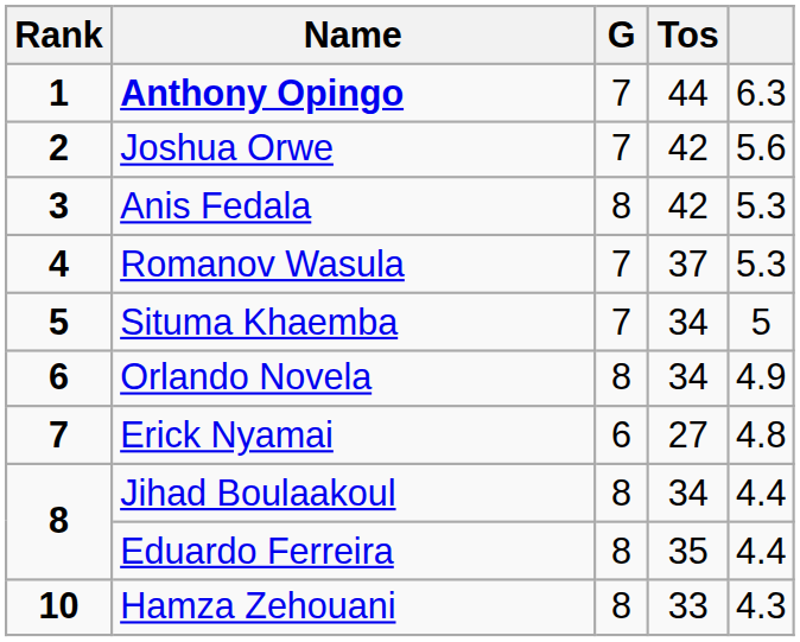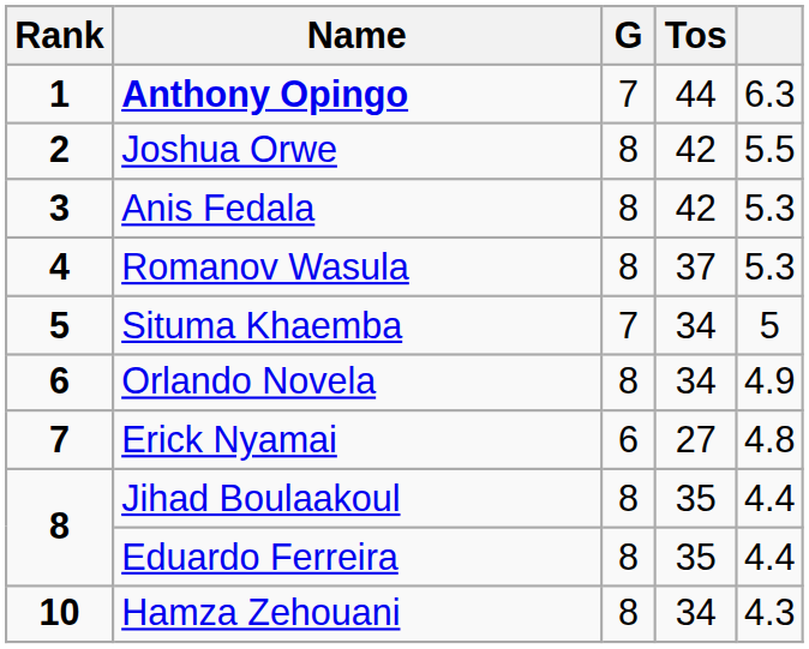Joshua Orwe | G: 7 -> 8
Joshua Orwe | column 5: 5.6 -> 5.5
Romanov Wasula | G: 7 -> 8
Jihad Boulaakoul | Tos: 34 -> 35
Hamza Zehouani | Tos: 33 -> 34
